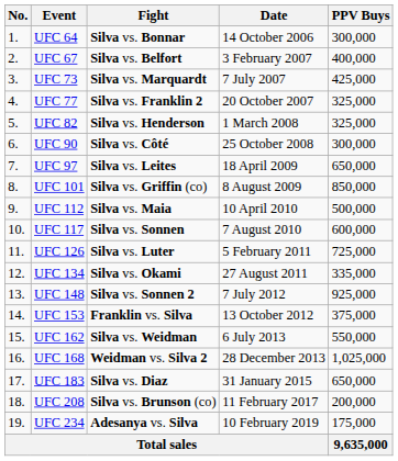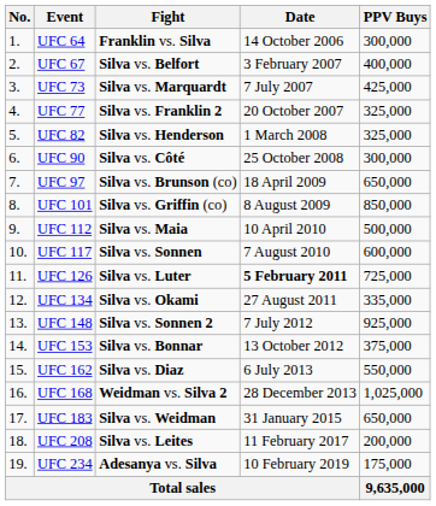UFC 64 | Fight: Silva vs. Bonnar -> Franklin vs. Silva
UFC 97 | Fight: Silva vs. Leites -> Silva vs. Brunson (co)
UFC 126 | Date: normal -> bold
UFC 153 | Fight: Franklin vs. Silva -> Silva vs. Bonnar
UFC 162 | Fight: Silva vs. Weidman -> Silva vs. Diaz
UFC 183 | Fight: Silva vs. Diaz -> Silva vs. Weidman
UFC 208 | Fight: Silva vs. Brunson (co) -> Silva vs. Leites
